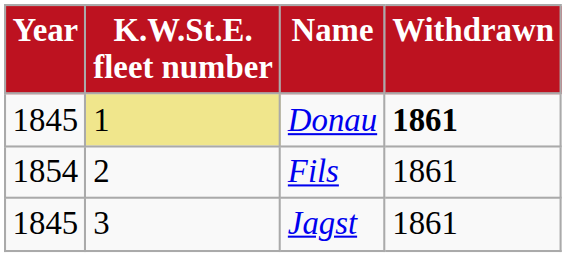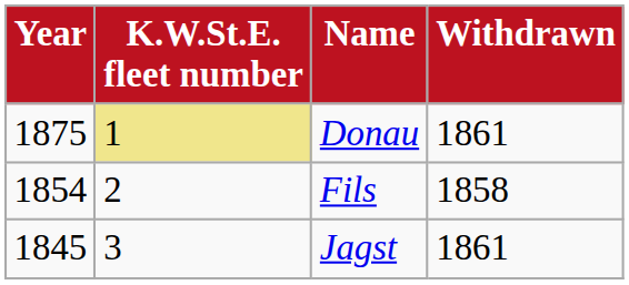Donau | Year: 1845 -> 1875
Donau | Withdrawn: bold -> normal
Fils | Withdrawn: 1861 -> 1858
